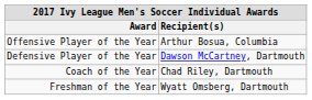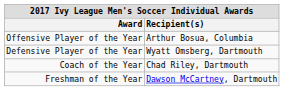Defensive Player of the Year | Recipient(s): Dawson McCartney, Dartmouth -> Wyatt Omsberg, Dartmouth
Freshman of the Year | Recipient(s): Wyatt Omsberg, Dartmouth -> Dawson McCartney, Dartmouth
